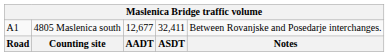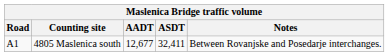rows swapped: Road <-> A1
